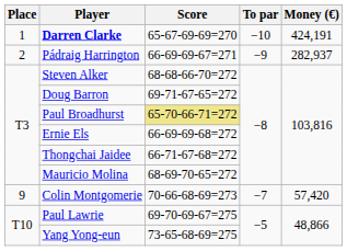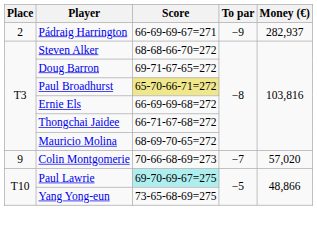- row: 1 | Darren Clarke | 65-67-69-69=270 | −10 | 424,191
Colin Montgomerie | Money (€): 57,420 -> 57,020
Paul Lawrie | Score: no background -> paleturquoise background
